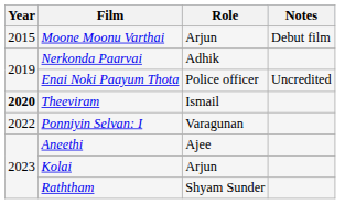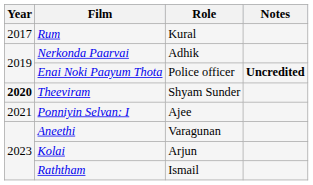- row: 2015 | Moone Moonu Varthai | Arjun | Debut film
+ row: 2017 | Rum | Kural
Enai Noki Paayum Thota | Notes: normal -> bold
Theeviram | Role: Ismail -> Shyam Sunder
Ponniyin Selvan: I | Year: 2022 -> 2021
Ponniyin Selvan: I | Role: Varagunan -> Ajee
Aneethi | Role: Ajee -> Varagunan
Raththam | Role: Shyam Sunder -> Ismail
